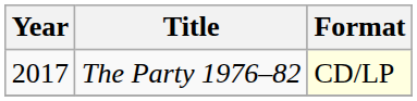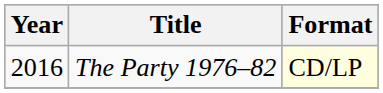The Party 1976–82 | Year: 2017 -> 2016
